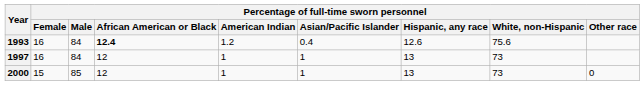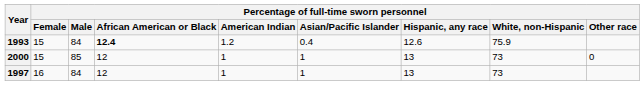1993 | Percentage of full-time sworn personnel / Female: 16 -> 15
1993 | column 8: 75.6 -> 75.9
rows swapped: 1997 <-> 2000
